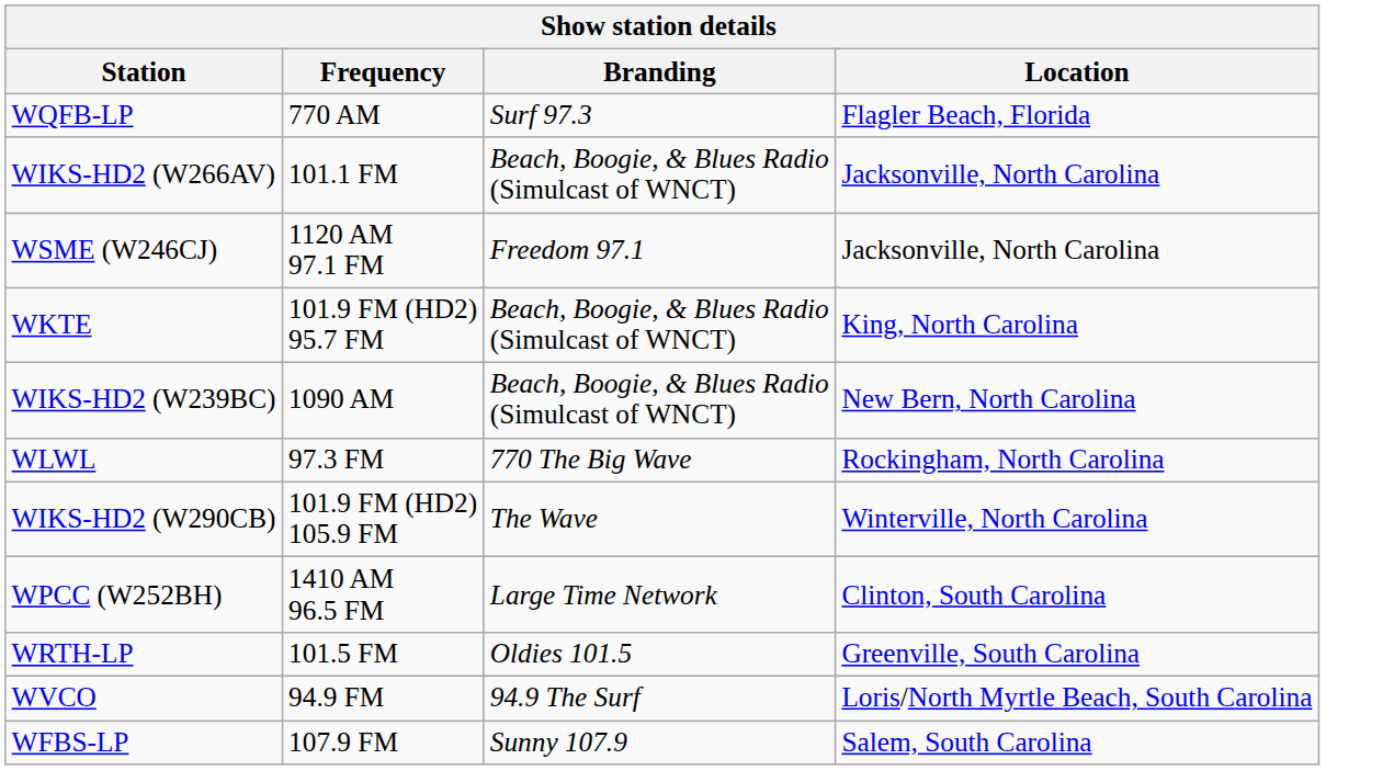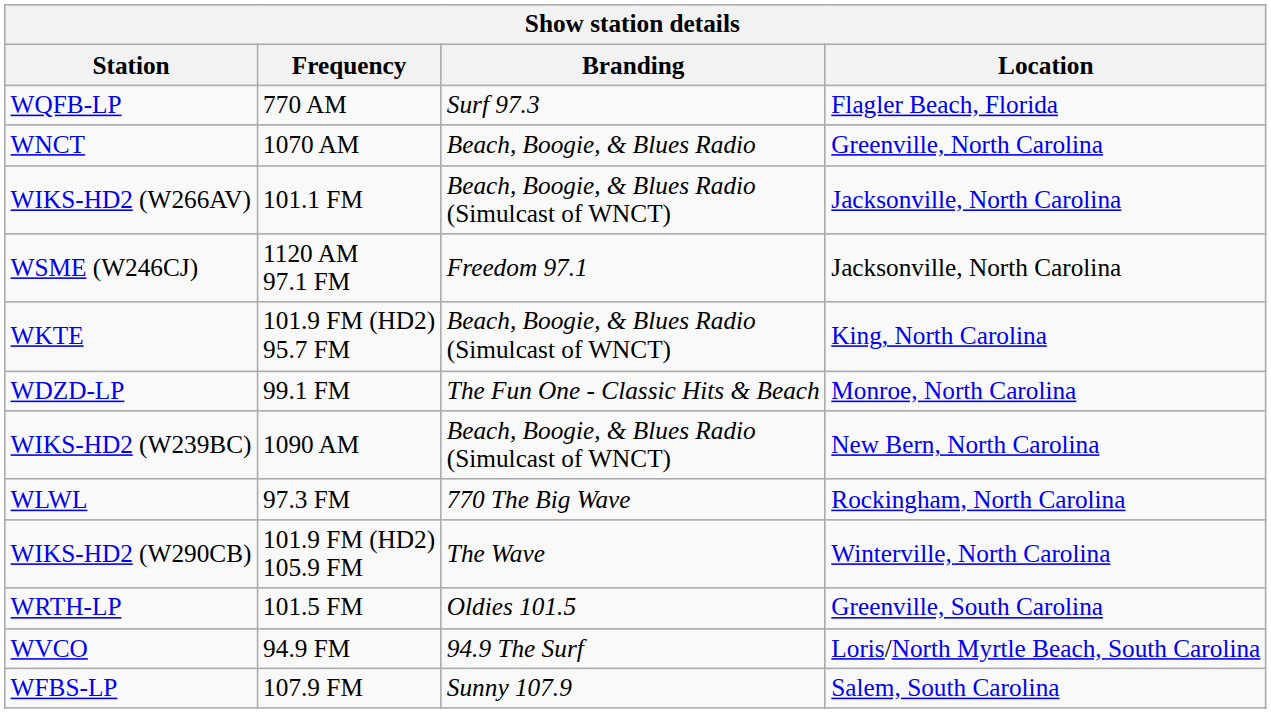+ row: WNCT | 1070 AM | Beach, Boogie, & Blues Radio | Greenville, North Carolina
+ row: WDZD-LP | 99.1 FM | The Fun One - Classic Hits & Beach | Monroe, North Carolina
- row: WPCC (W252BH) | 1410 AM 96.5 FM | Large Time Network | Clinton, South Carolina
